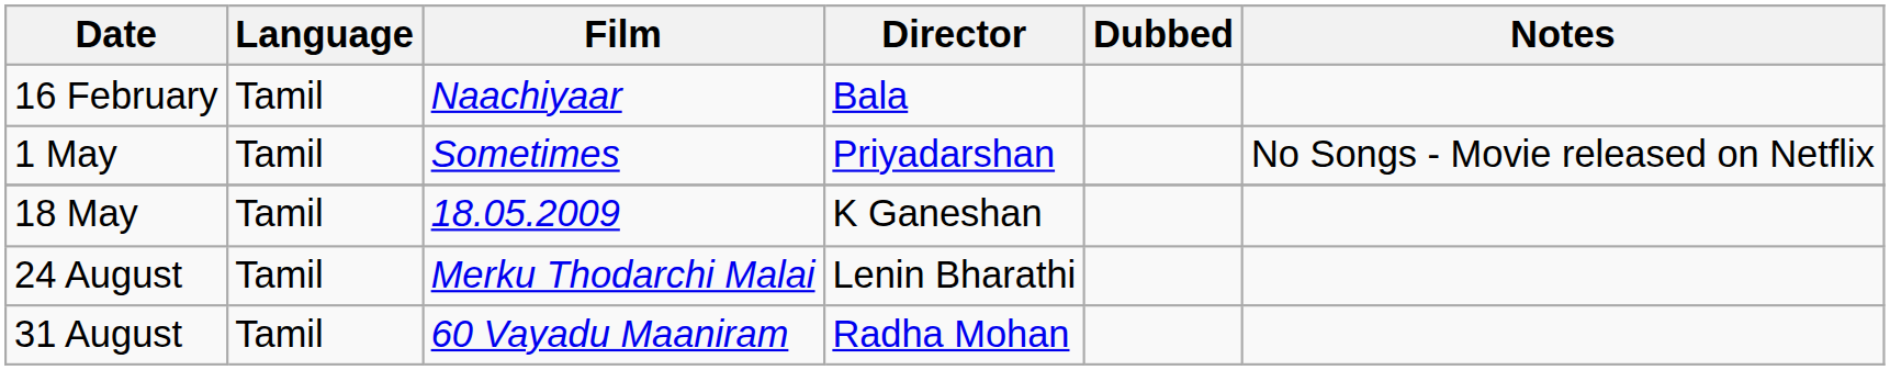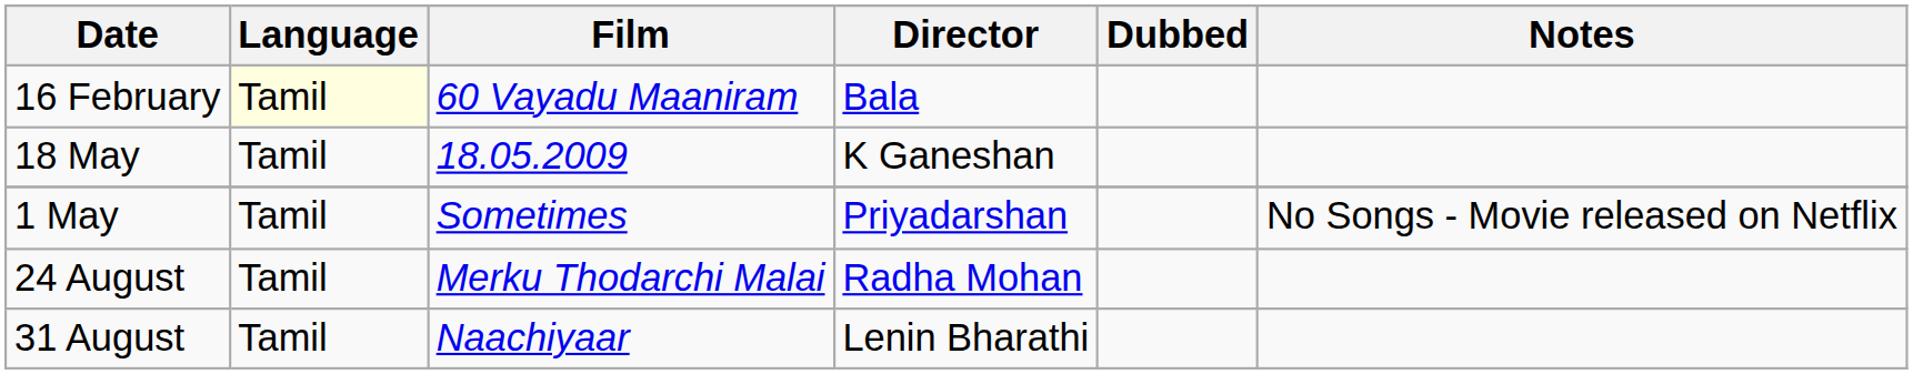16 February | Language: no background -> lightyellow background
16 February | Film: Naachiyaar -> 60 Vayadu Maaniram
rows swapped: 1 May <-> 18 May
24 August | Director: Lenin Bharathi -> Radha Mohan
31 August | Film: 60 Vayadu Maaniram -> Naachiyaar
31 August | Director: Radha Mohan -> Lenin Bharathi
